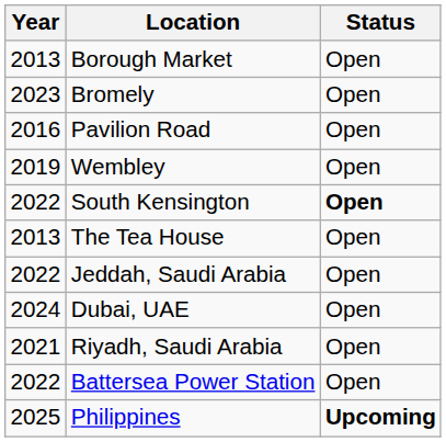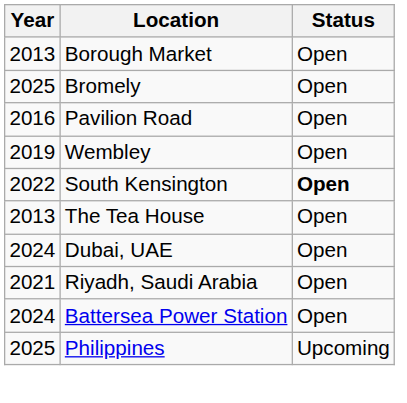Bromely | Year: 2023 -> 2025
- row: 2022 | Jeddah, Saudi Arabia | Open
Battersea Power Station | Year: 2022 -> 2024
Philippines | Status: bold -> normal
